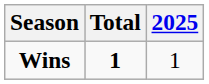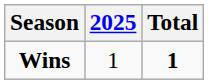columns swapped: 2025 <-> Total
